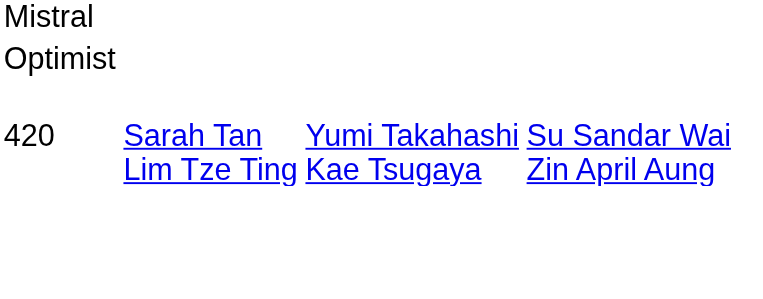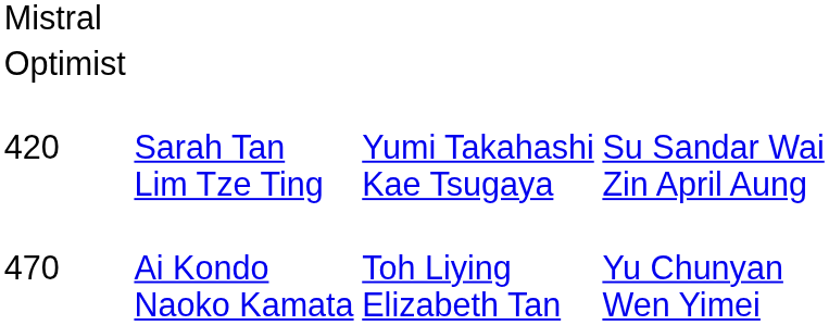+ row: 470 | Ai Kondo Naoko Kamata | Toh Liying Elizabeth Tan | Yu Chunyan Wen Yimei
